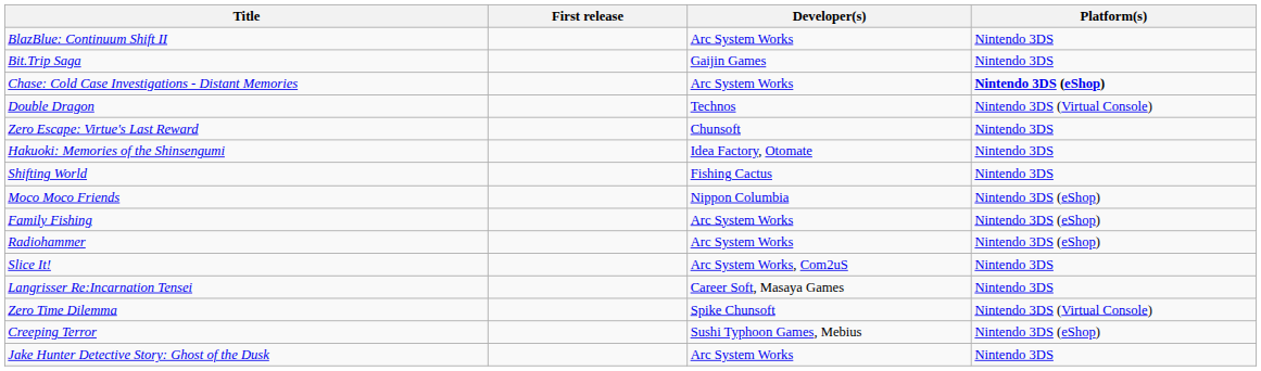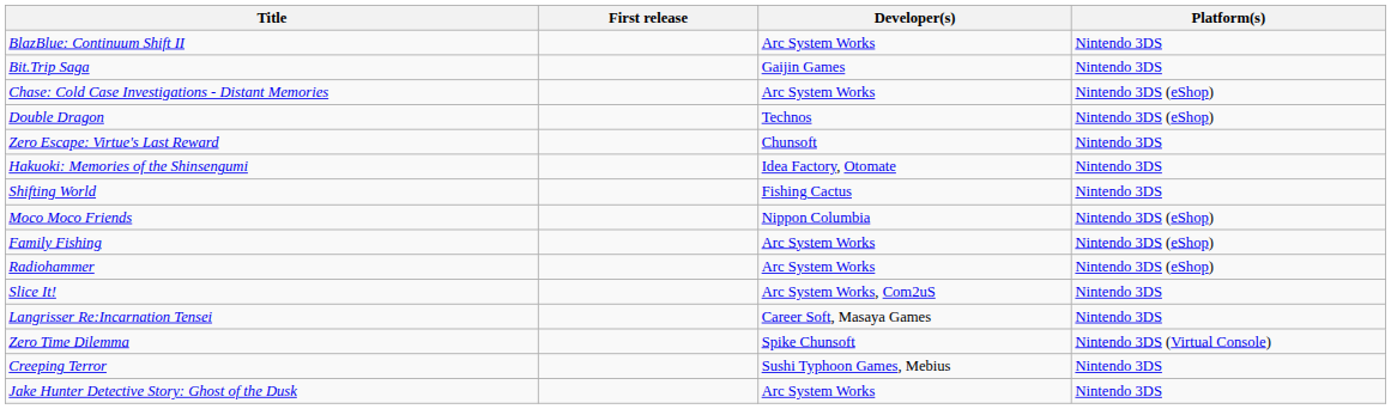Chase: Cold Case Investigations - Distant Memories | Platform(s): bold -> normal
Double Dragon | Platform(s): Nintendo 3DS (Virtual Console) -> Nintendo 3DS (eShop)
Creeping Terror | Platform(s): Nintendo 3DS (eShop) -> Nintendo 3DS
